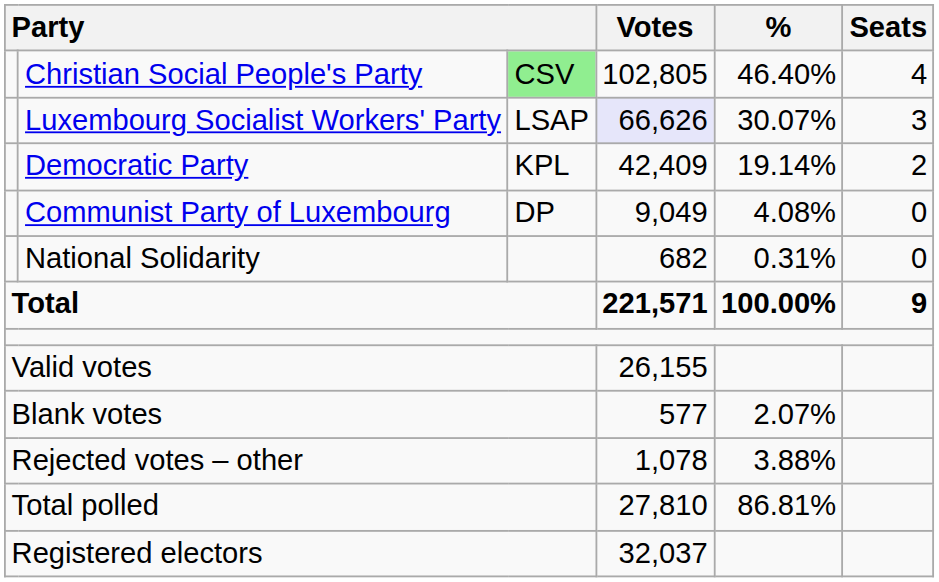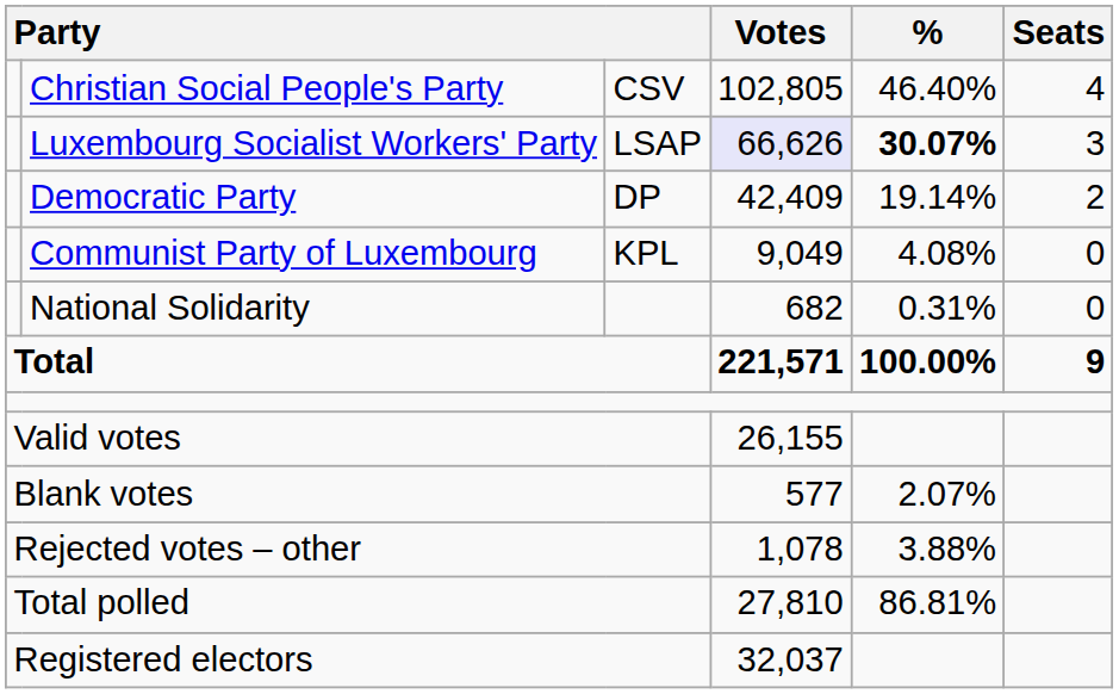Christian Social People's Party | column 3: lightgreen background -> no background
Luxembourg Socialist Workers' Party | %: normal -> bold
Democratic Party | column 3: KPL -> DP
Communist Party of Luxembourg | column 3: DP -> KPL
